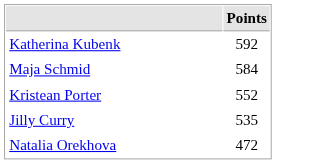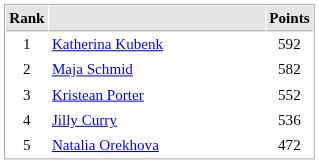+ column: Rank | 1 | 2 | 3 | 4 | 5
Maja Schmid | Points: 584 -> 582
Jilly Curry | Points: 535 -> 536
